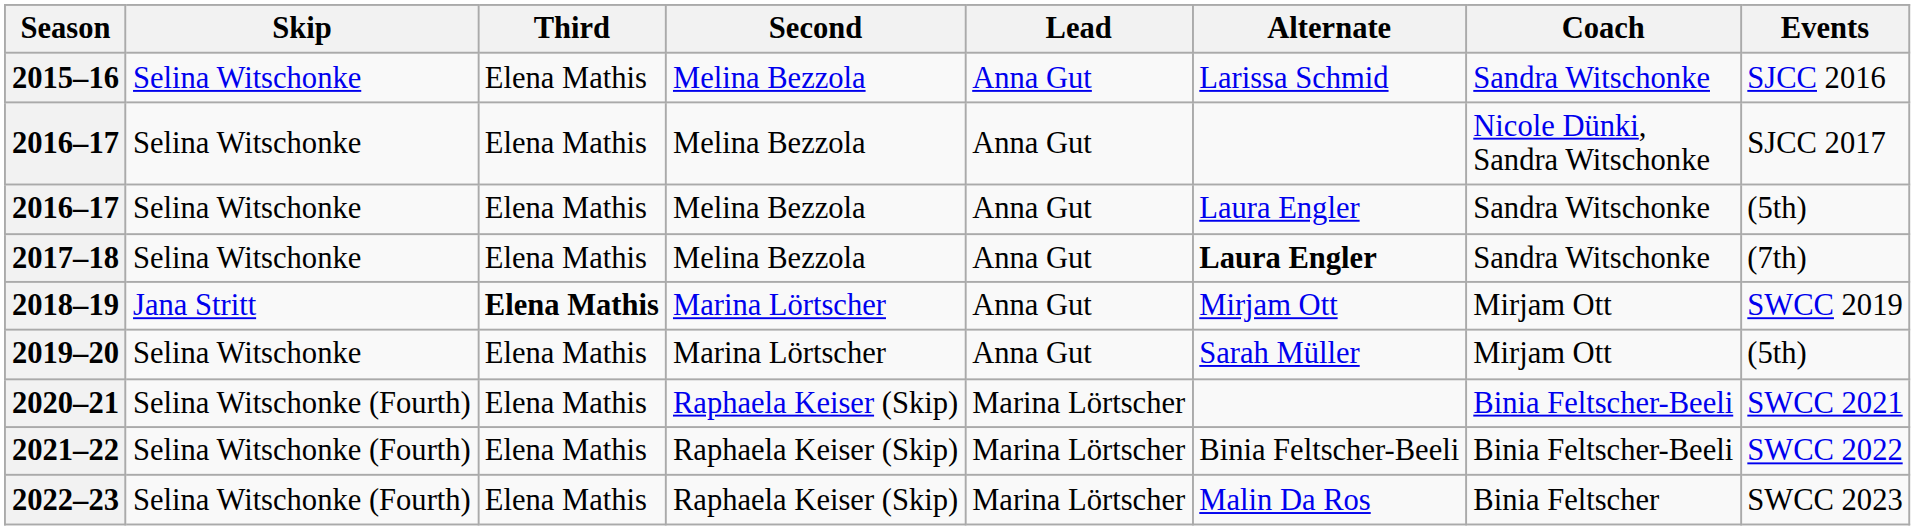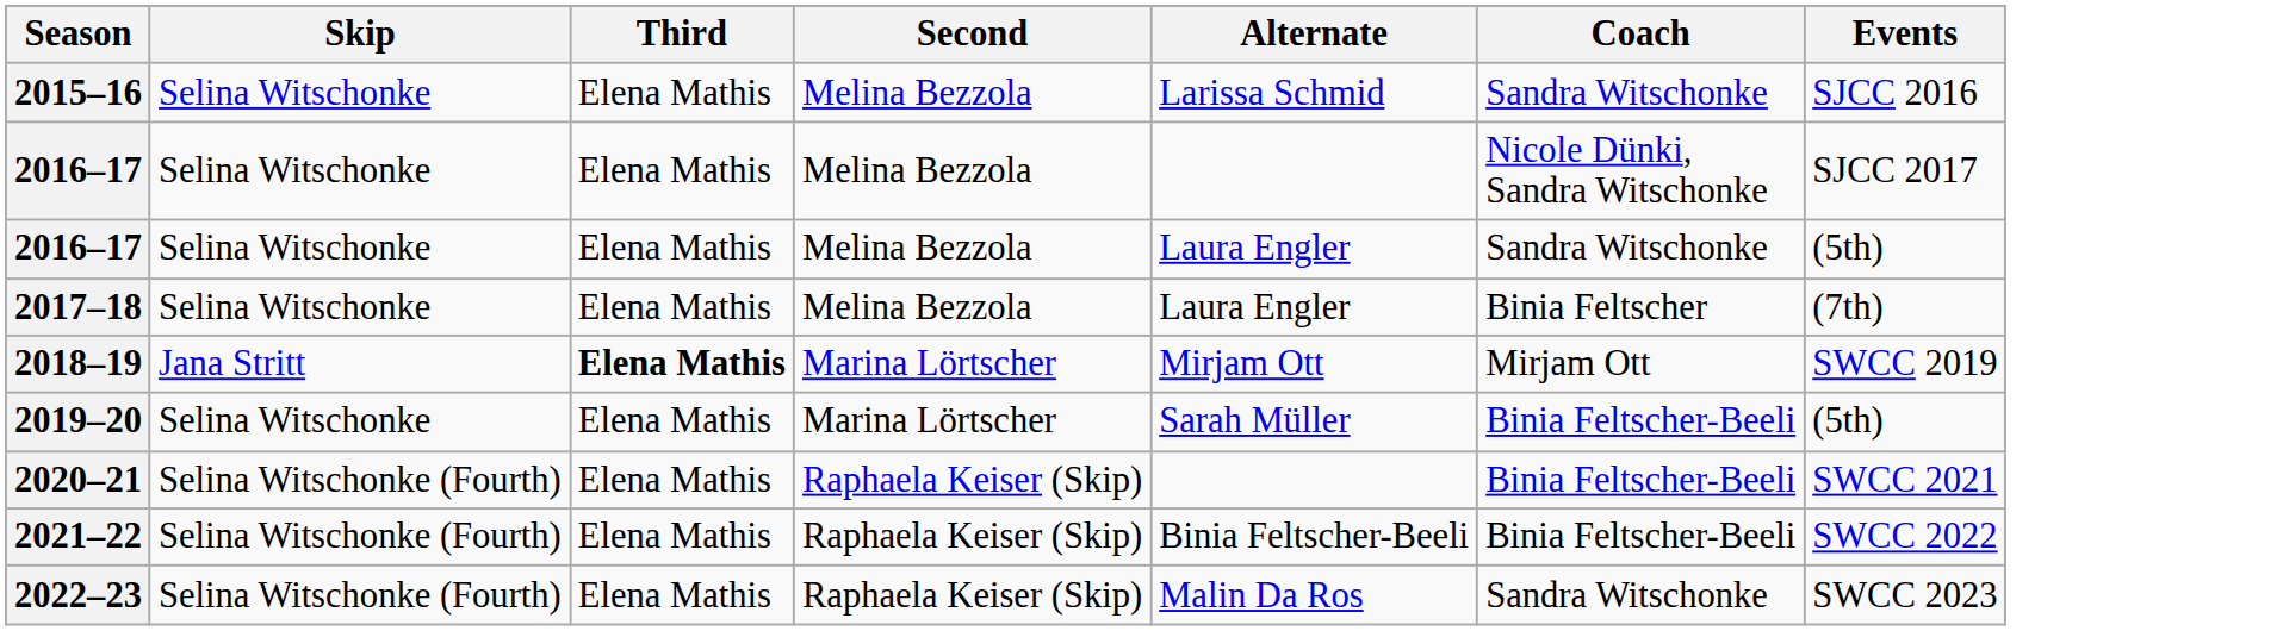- column: Lead | Anna Gut | Anna Gut | Anna Gut | Anna Gut | Anna Gut | Anna Gut | Marina Lörtscher | Marina Lörtscher | Marina Lörtscher
2017–18 | Alternate: bold -> normal
2017–18 | Coach: Sandra Witschonke -> Binia Feltscher
2019–20 | Coach: Mirjam Ott -> Binia Feltscher-Beeli
2022–23 | Coach: Binia Feltscher -> Sandra Witschonke
